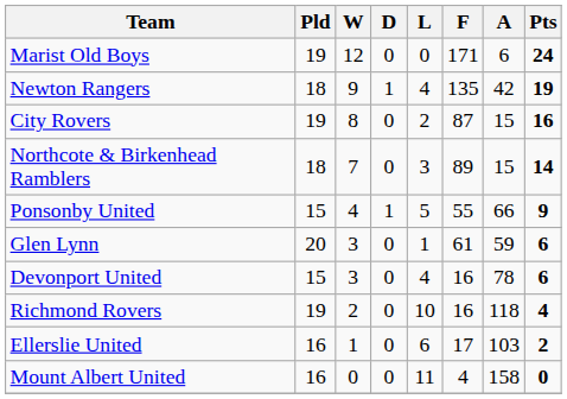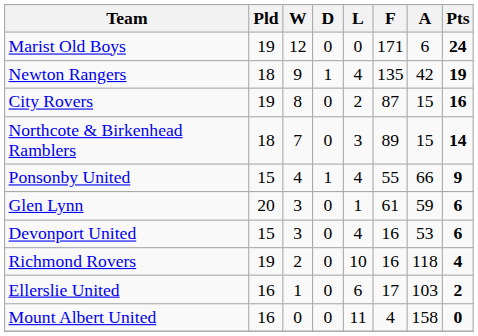Ponsonby United | L: 5 -> 4
Devonport United | A: 78 -> 53
